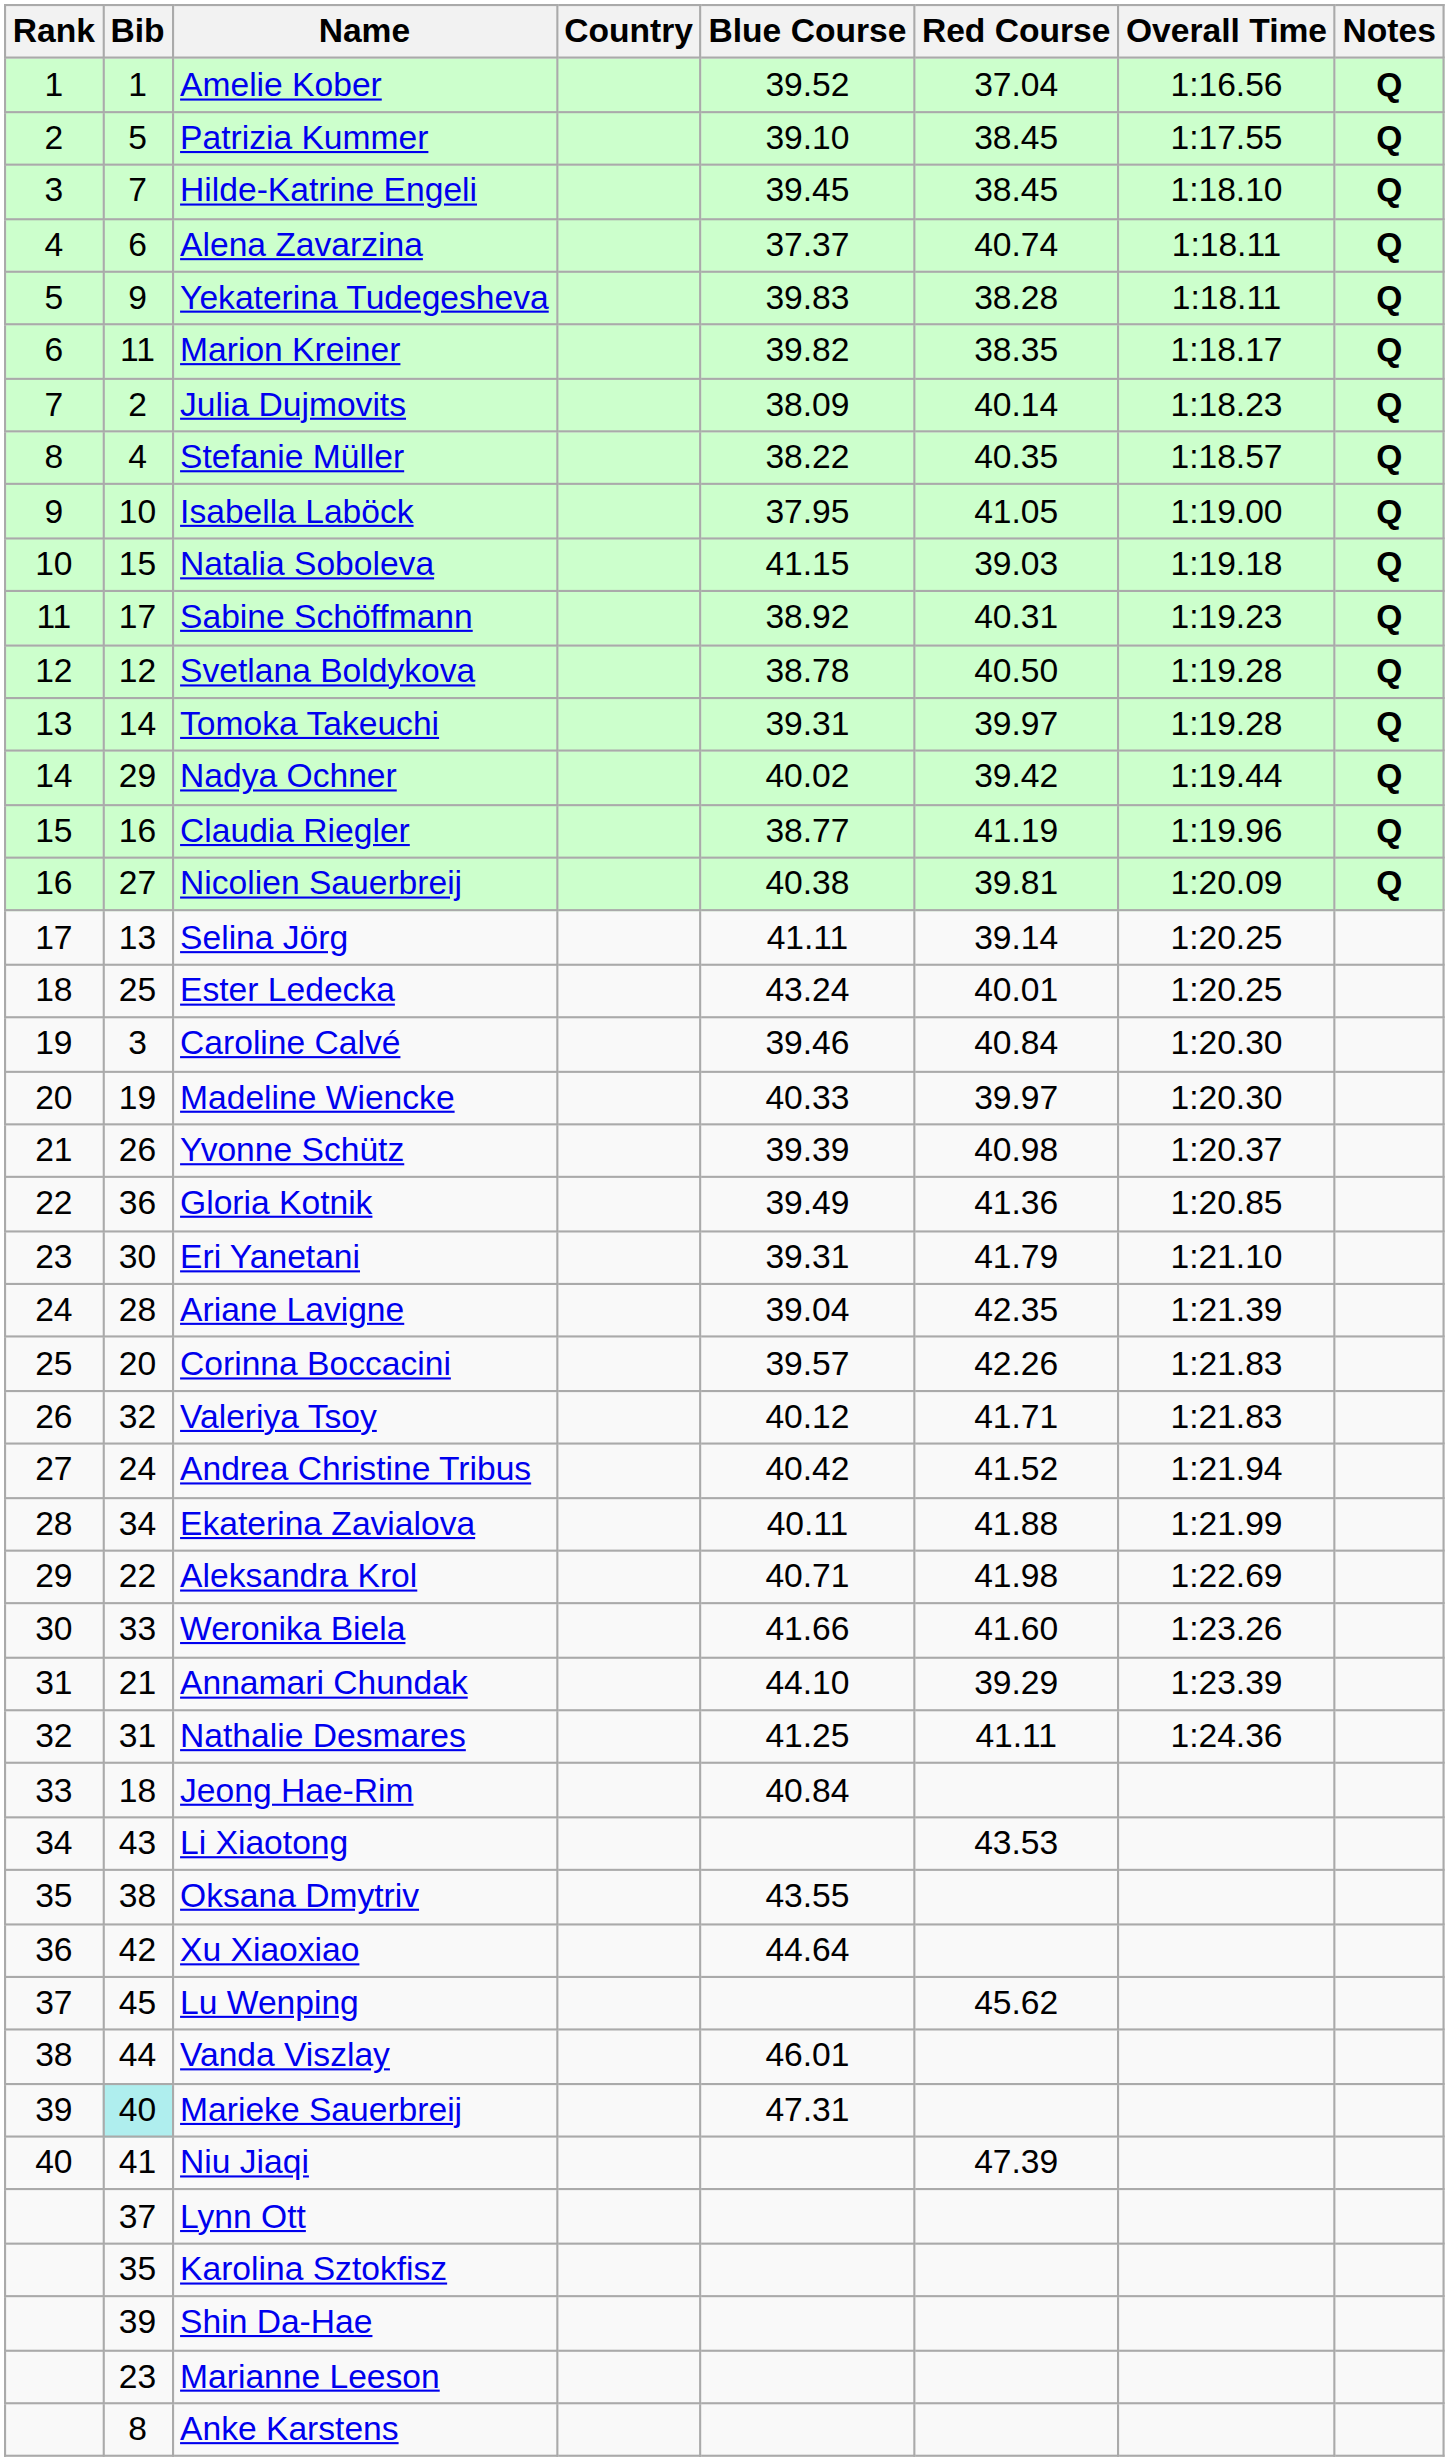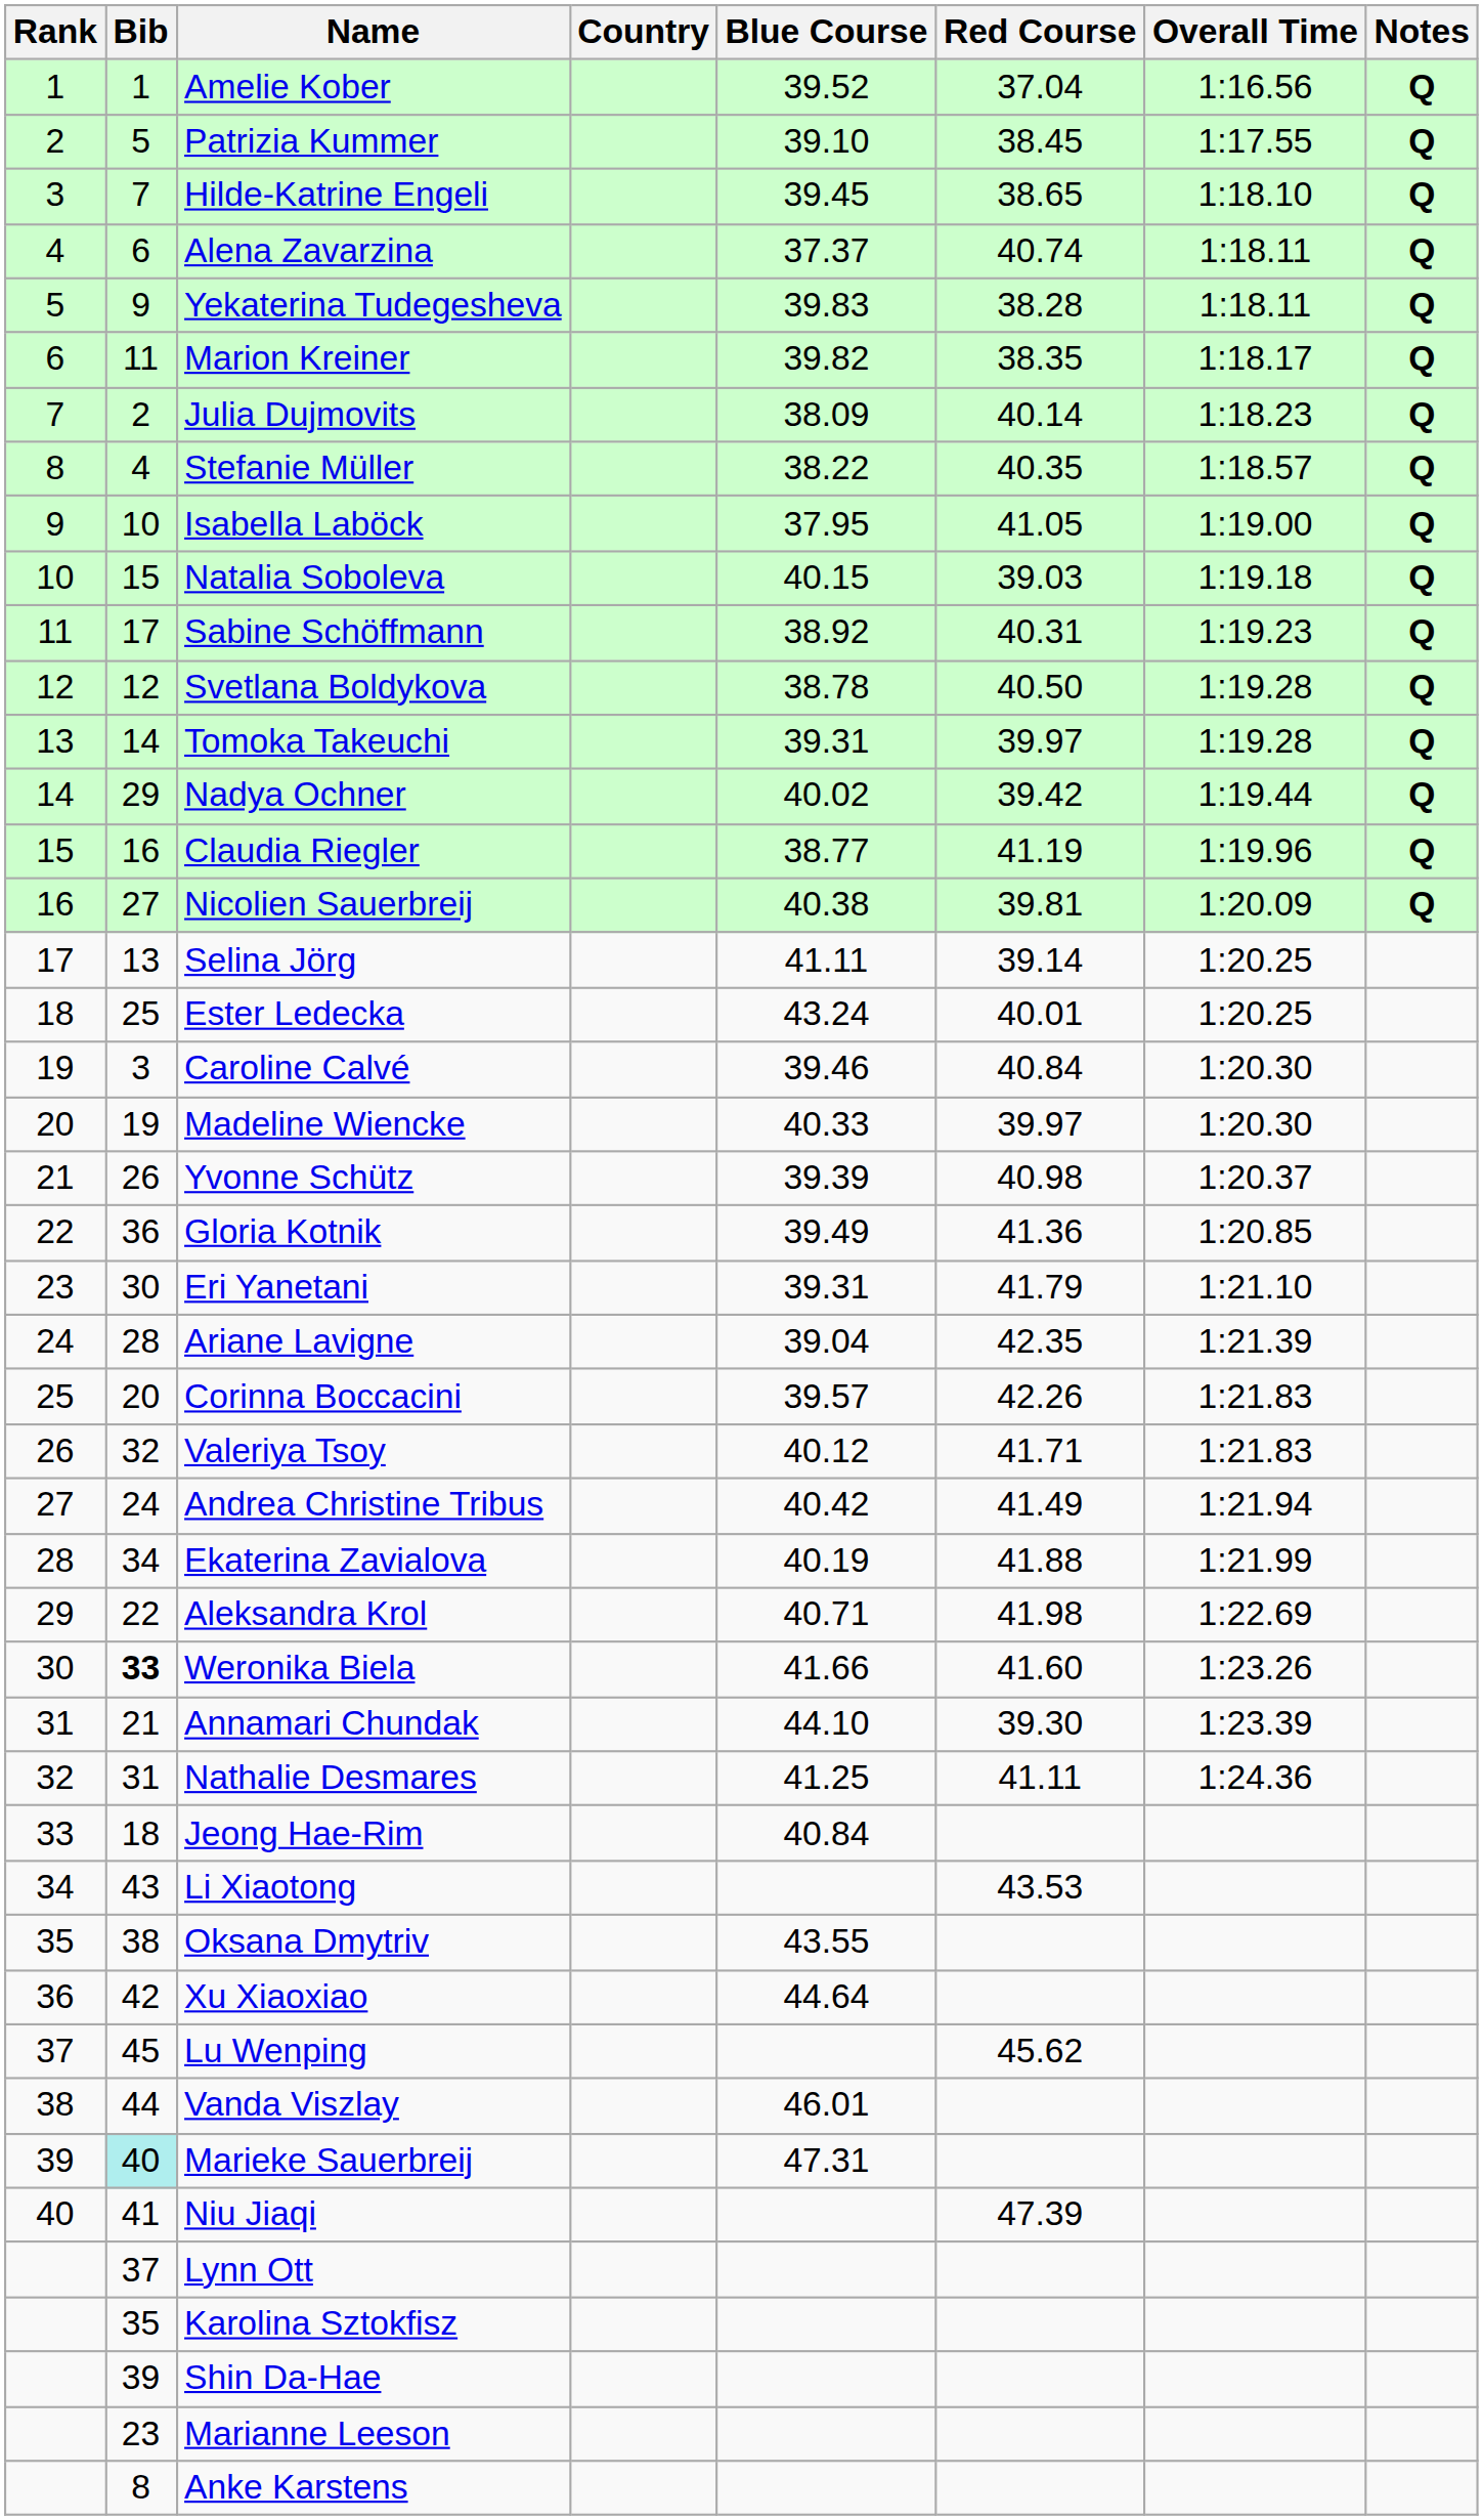Hilde-Katrine Engeli | Red Course: 38.45 -> 38.65
Natalia Soboleva | Blue Course: 41.15 -> 40.15
Andrea Christine Tribus | Red Course: 41.52 -> 41.49
Ekaterina Zavialova | Blue Course: 40.11 -> 40.19
Weronika Biela | Bib: normal -> bold
Annamari Chundak | Red Course: 39.29 -> 39.30
